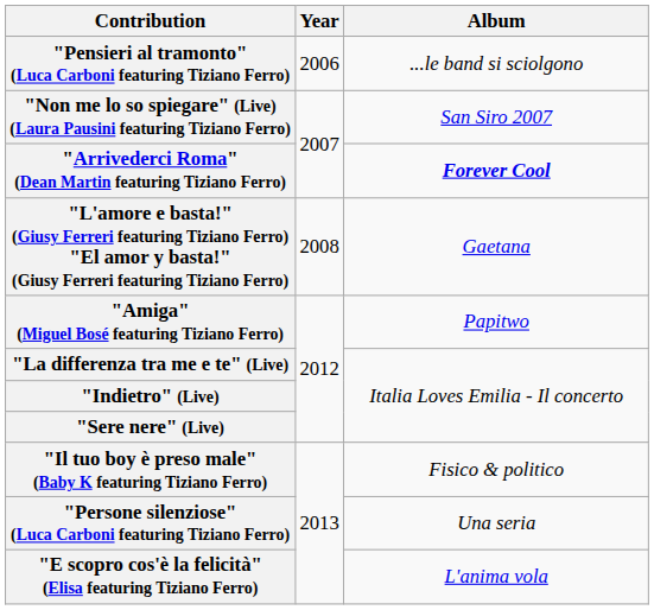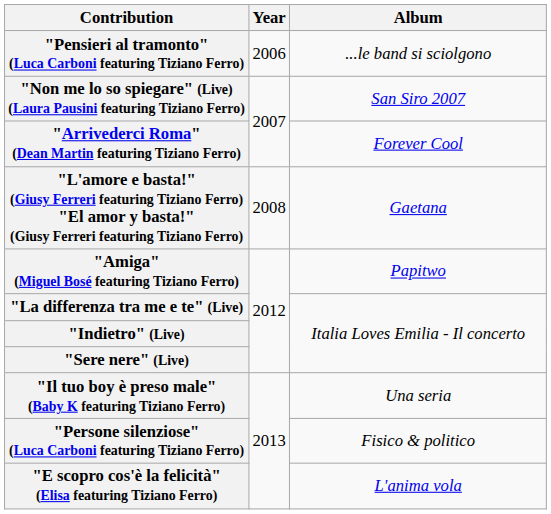"Arrivederci Roma" (Dean Martin featuring Tiziano Ferro) | Album: bold -> normal
"Il tuo boy è preso male" (Baby K featuring Tiziano Ferro) | Album: Fisico & politico -> Una seria
"Persone silenziose" (Luca Carboni featuring Tiziano Ferro) | Album: Una seria -> Fisico & politico
